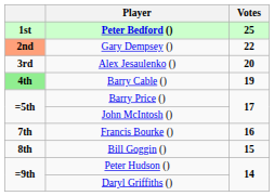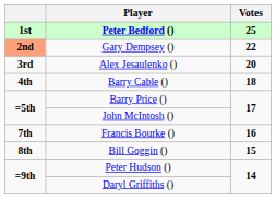Barry Cable () | column 1: lightgreen background -> no background
Barry Cable () | Votes: 19 -> 18
